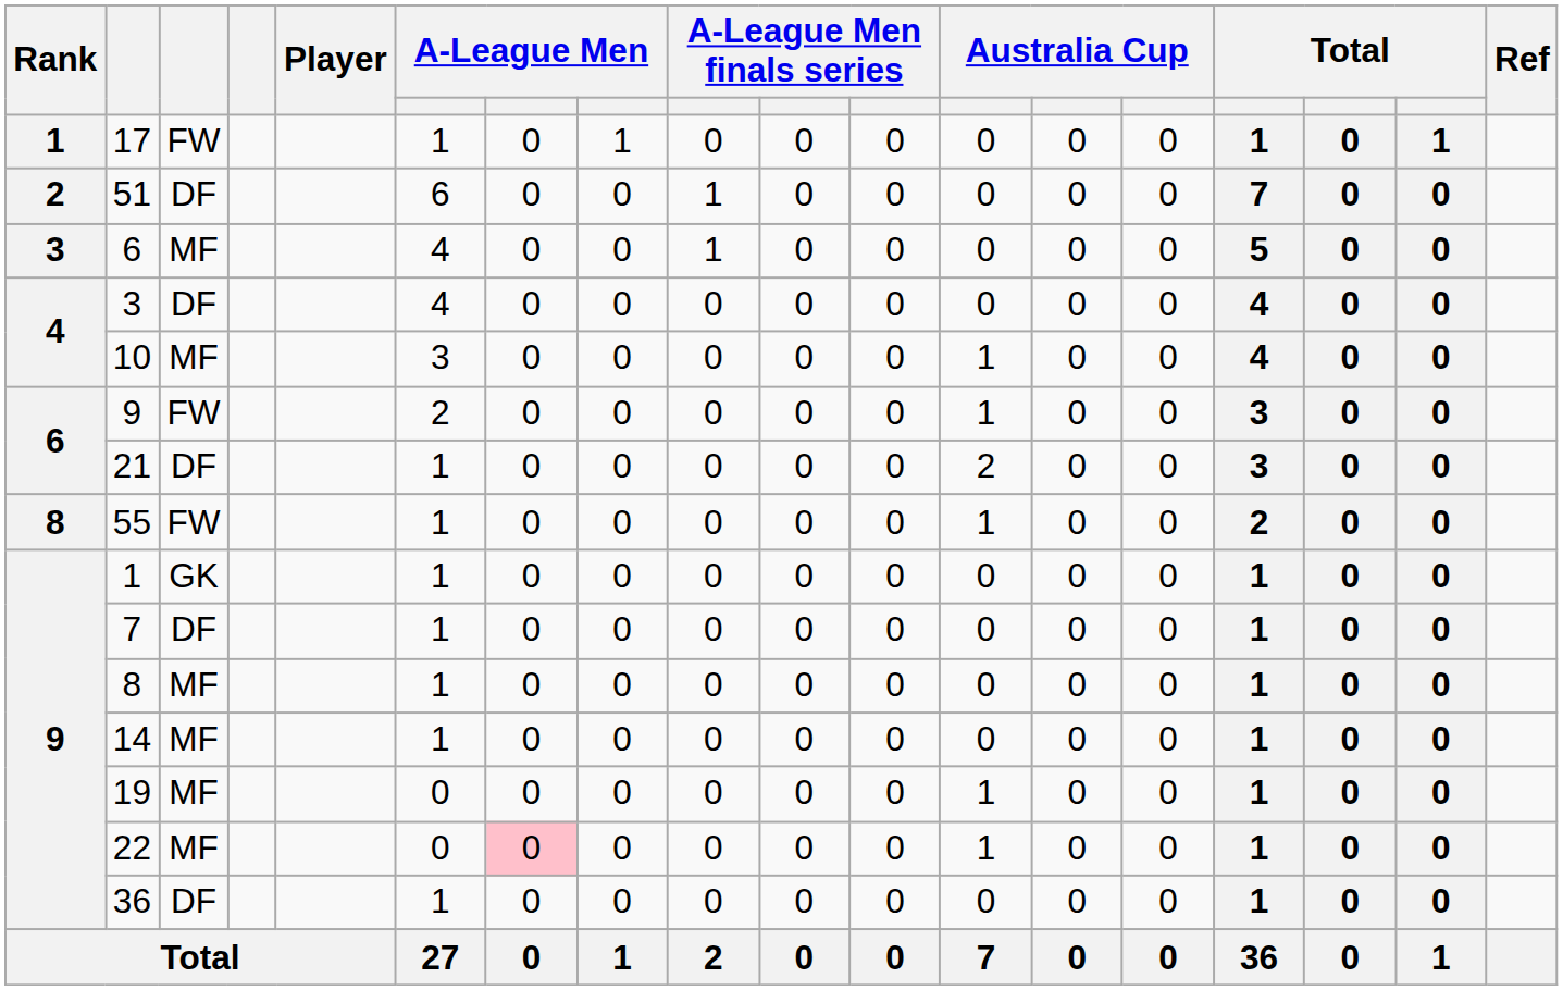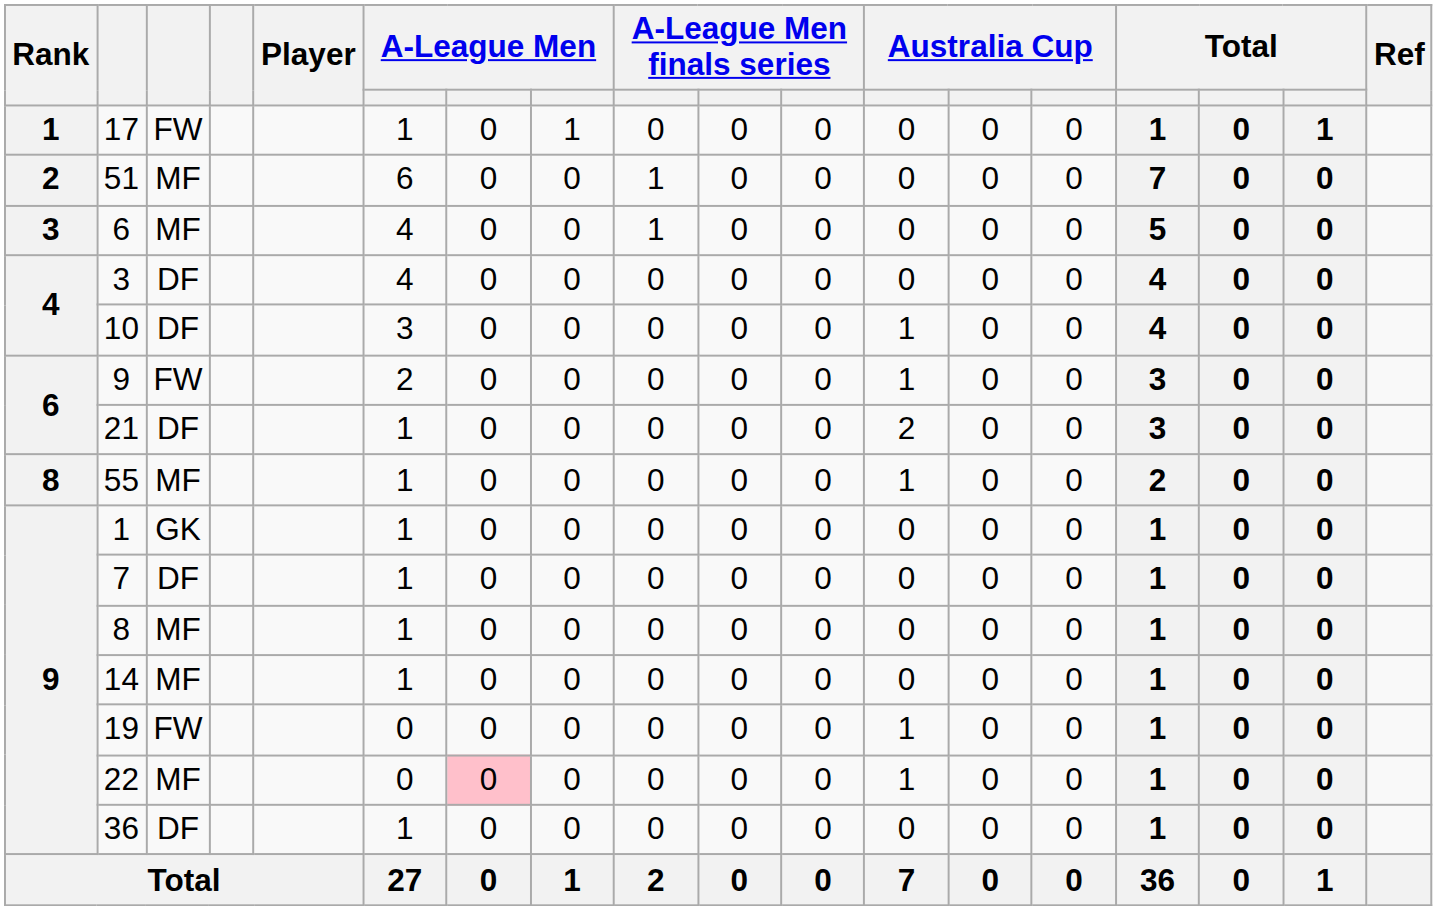51 | column 3: DF -> MF
10 | column 3: MF -> DF
55 | column 3: FW -> MF
19 | column 3: MF -> FW
